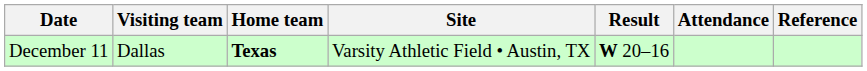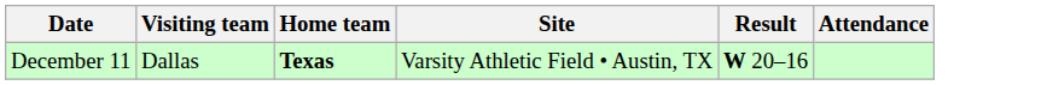- column: Reference
